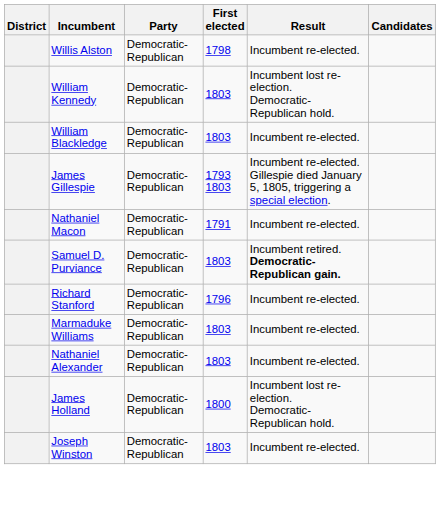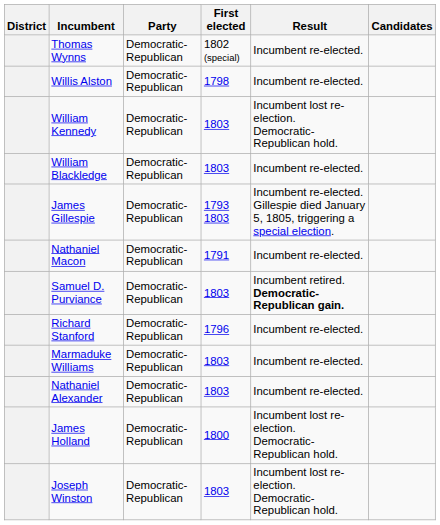+ row: Thomas Wynns | Democratic-Republican | 1802 (special) | Incumbent re-elected.
Joseph Winston | Result: Incumbent re-elected. -> Incumbent lost re-election. Democratic-Republican hold.
